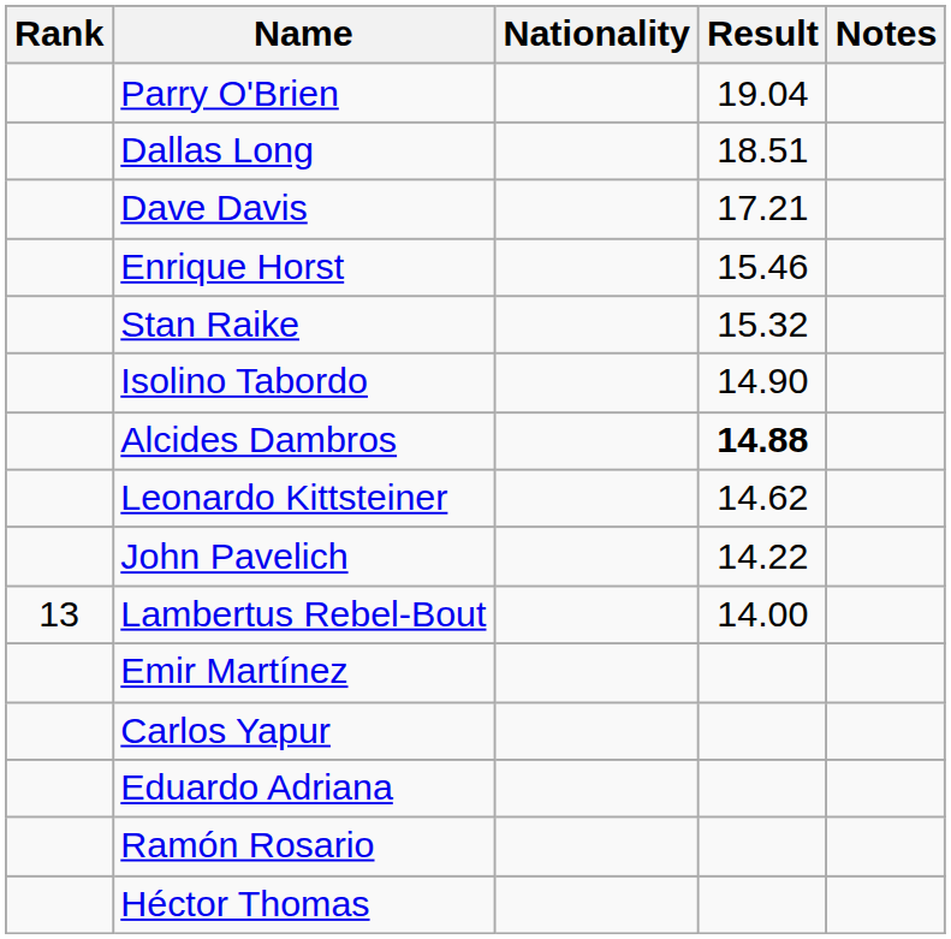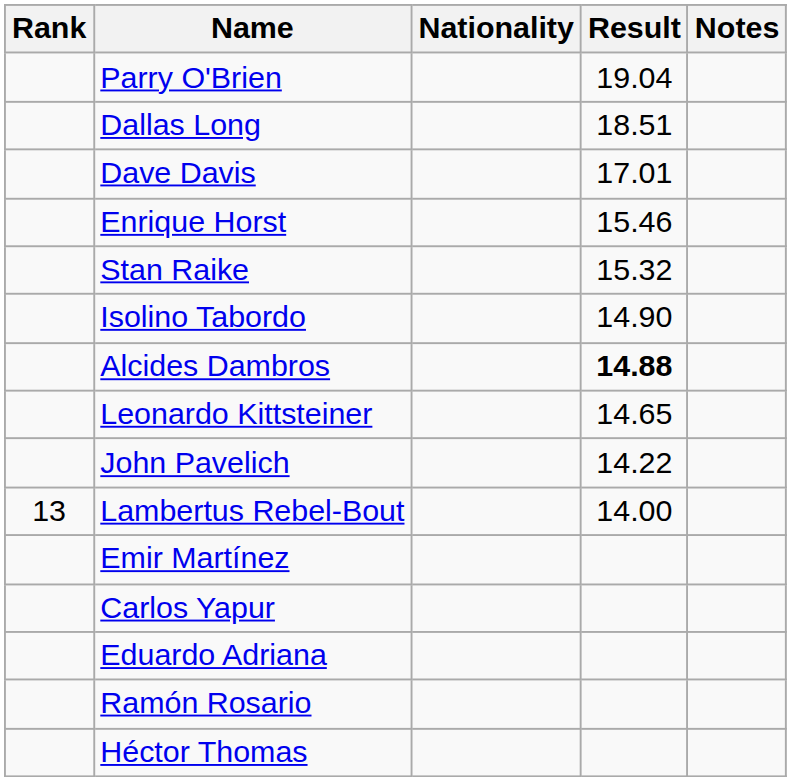Dave Davis | Result: 17.21 -> 17.01
Leonardo Kittsteiner | Result: 14.62 -> 14.65
